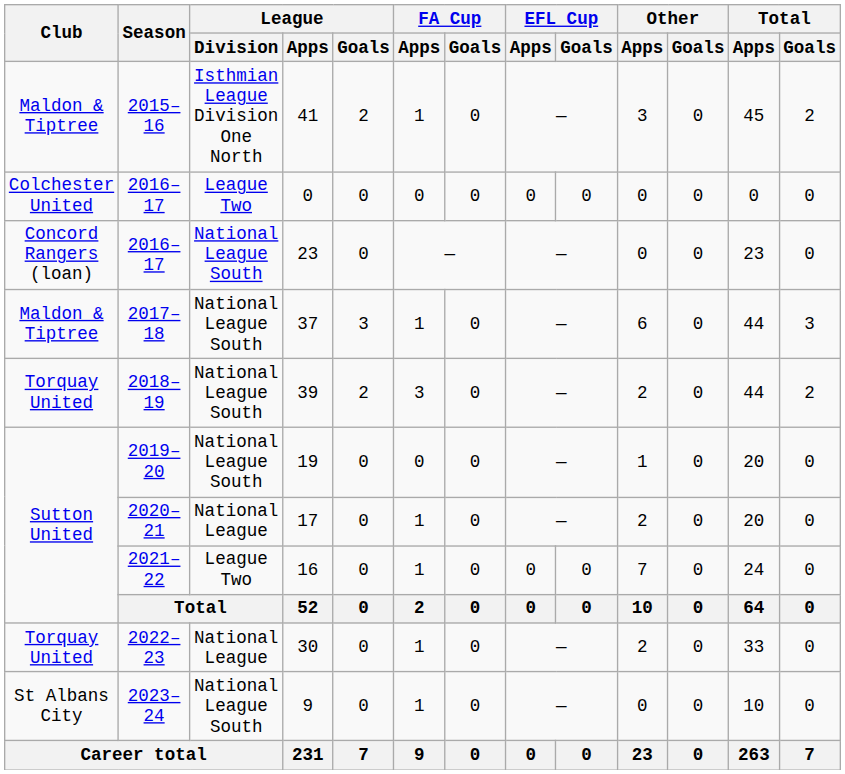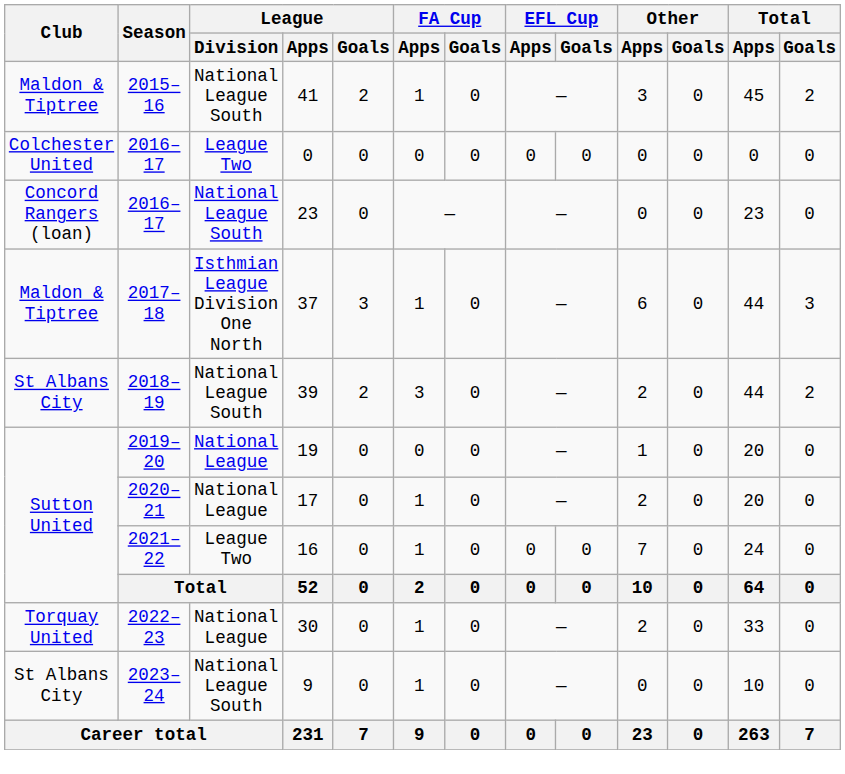41 | League / Division: Isthmian League Division One North -> National League South
37 | League / Division: National League South -> Isthmian League Division One North
39 | Club: Torquay United -> St Albans City
19 | League / Division: National League South -> National League
